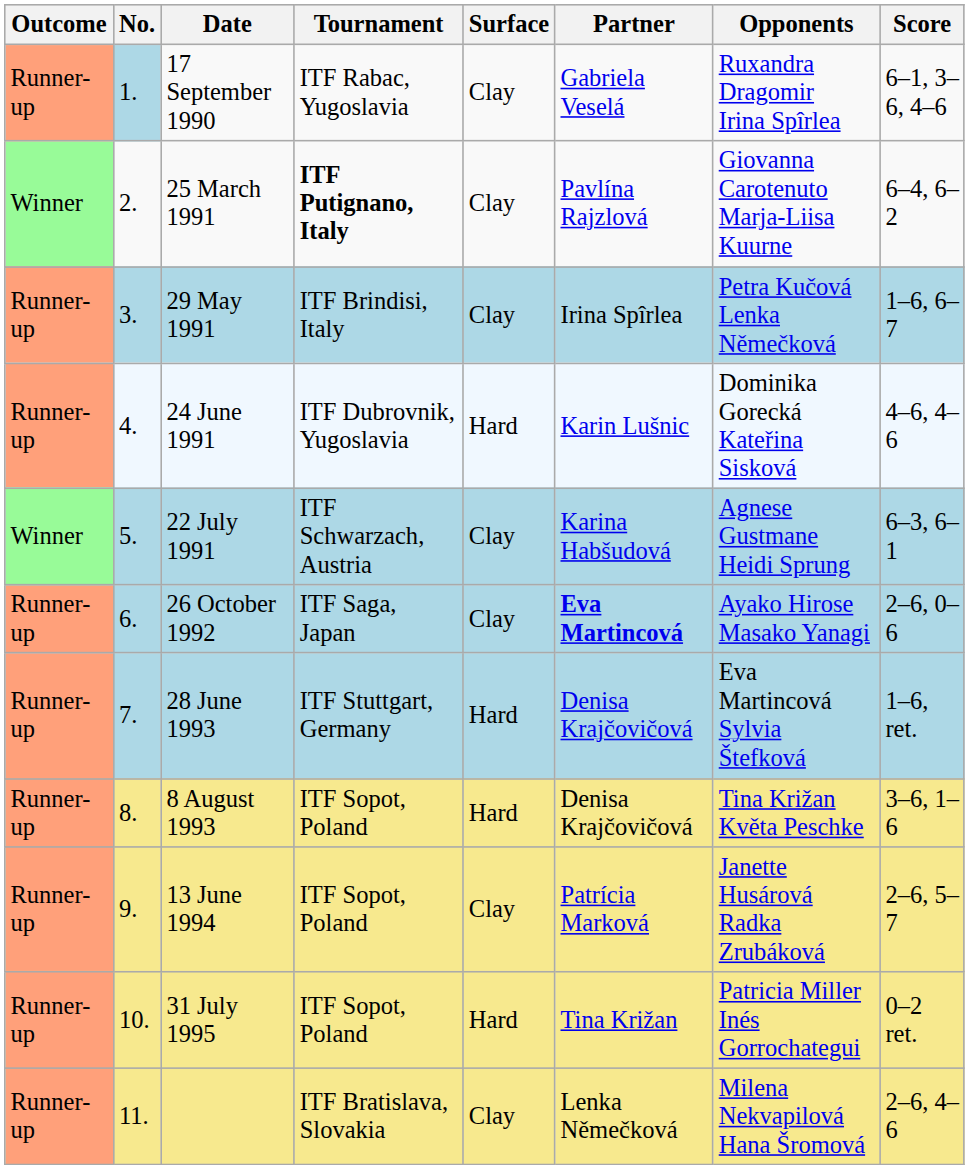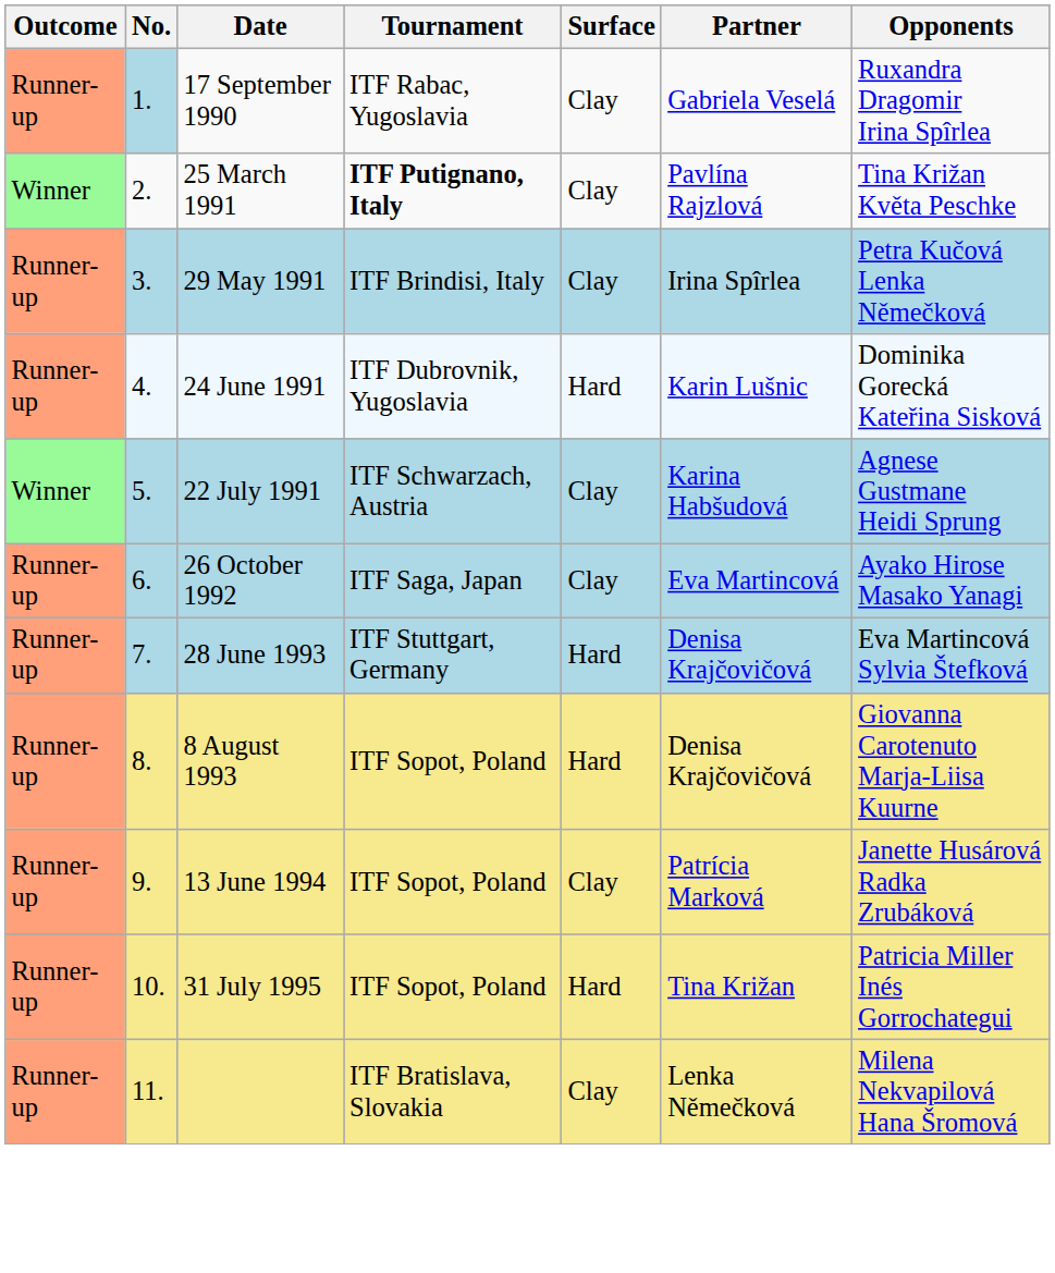- column: Score | 6–1, 3–6, 4–6 | 6–4, 6–2 | 1–6, 6–7 | 4–6, 4–6 | 6–3, 6–1 | 2–6, 0–6 | 1–6, ret. | 3–6, 1–6 | 2–6, 5–7 | 0–2 ret. | 2–6, 4–6
25 March 1991 | Opponents: Giovanna Carotenuto Marja-Liisa Kuurne -> Tina Križan Květa Peschke
26 October 1992 | Partner: bold -> normal
8 August 1993 | Opponents: Tina Križan Květa Peschke -> Giovanna Carotenuto Marja-Liisa Kuurne
